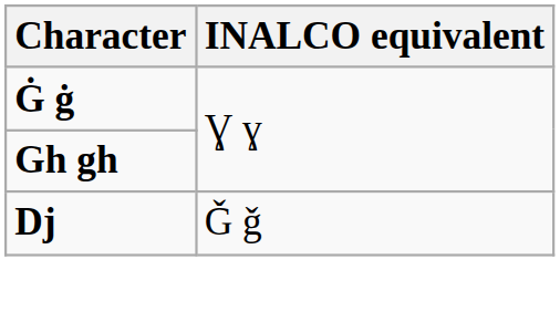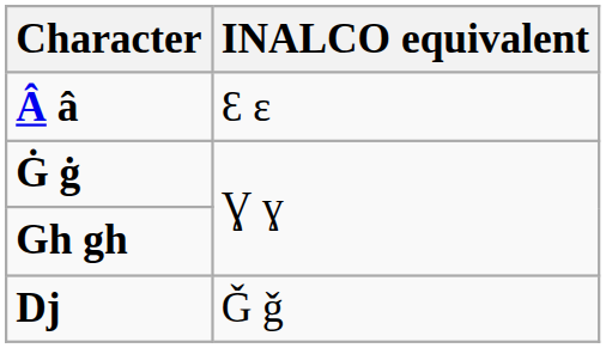+ row: Â â | Ɛ ɛ
